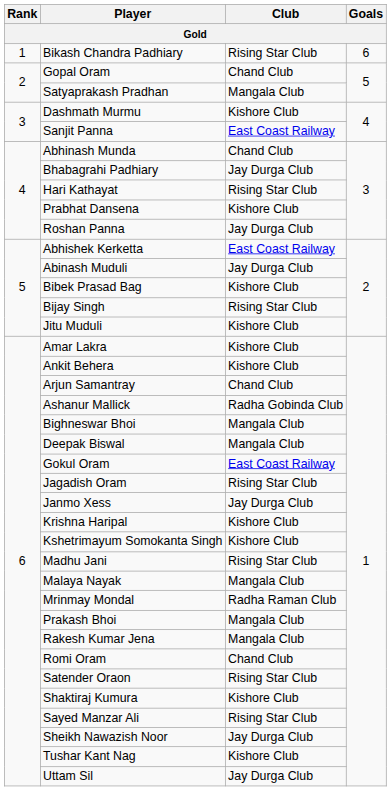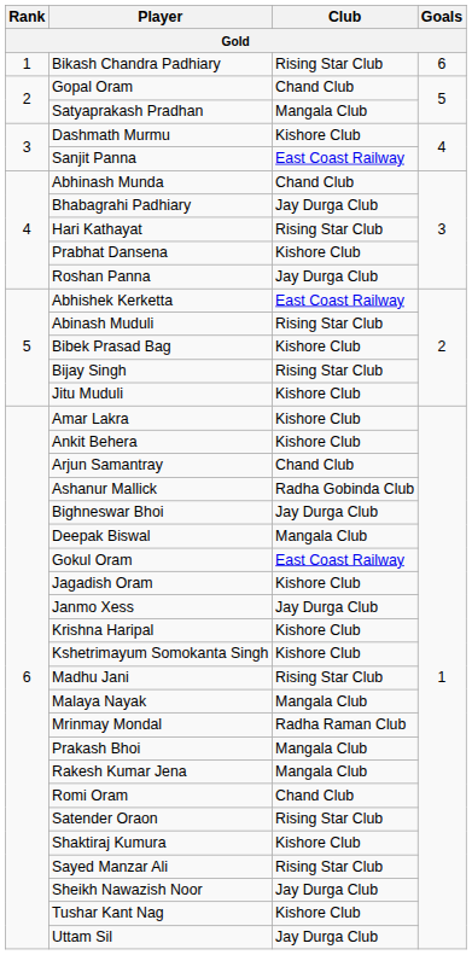Abinash Muduli | Club: Jay Durga Club -> Rising Star Club
Bighneswar Bhoi | Club: Mangala Club -> Jay Durga Club
Jagadish Oram | Club: Rising Star Club -> Kishore Club
